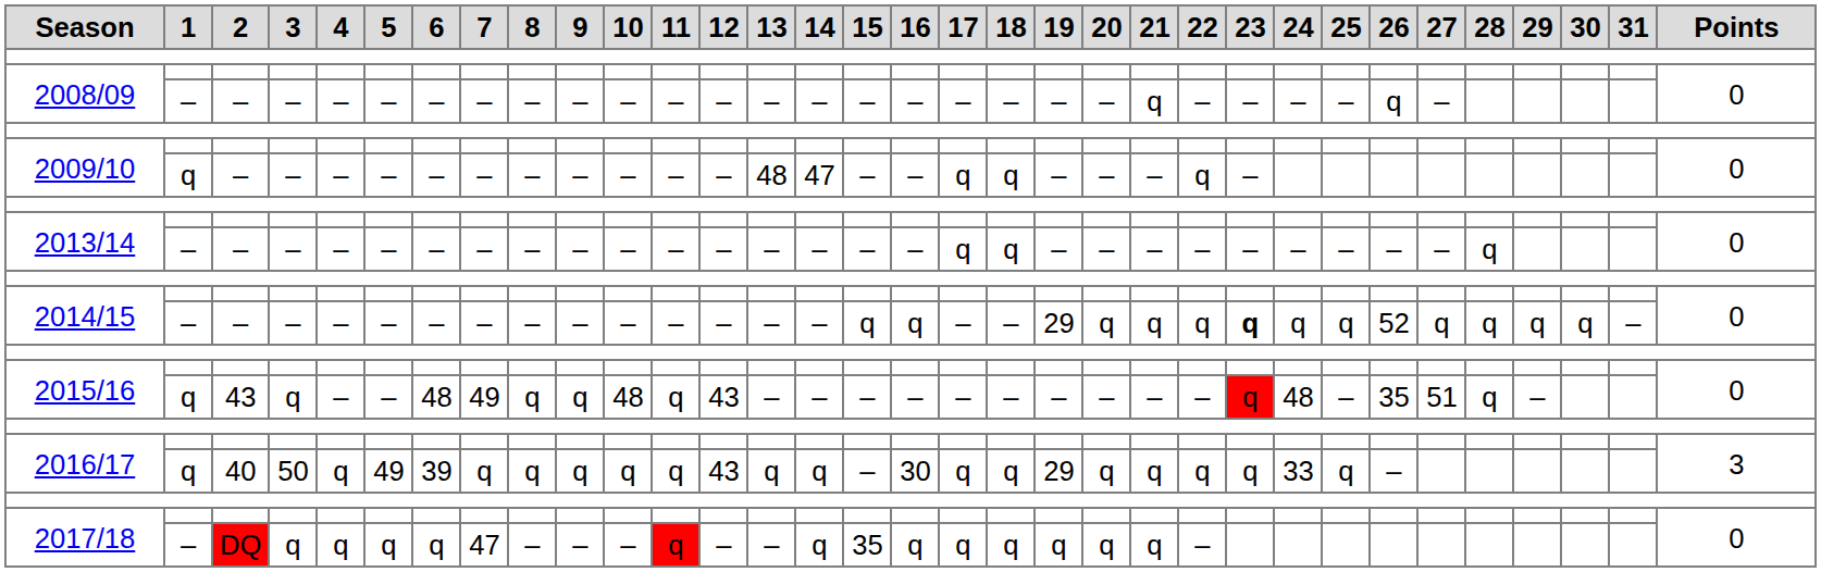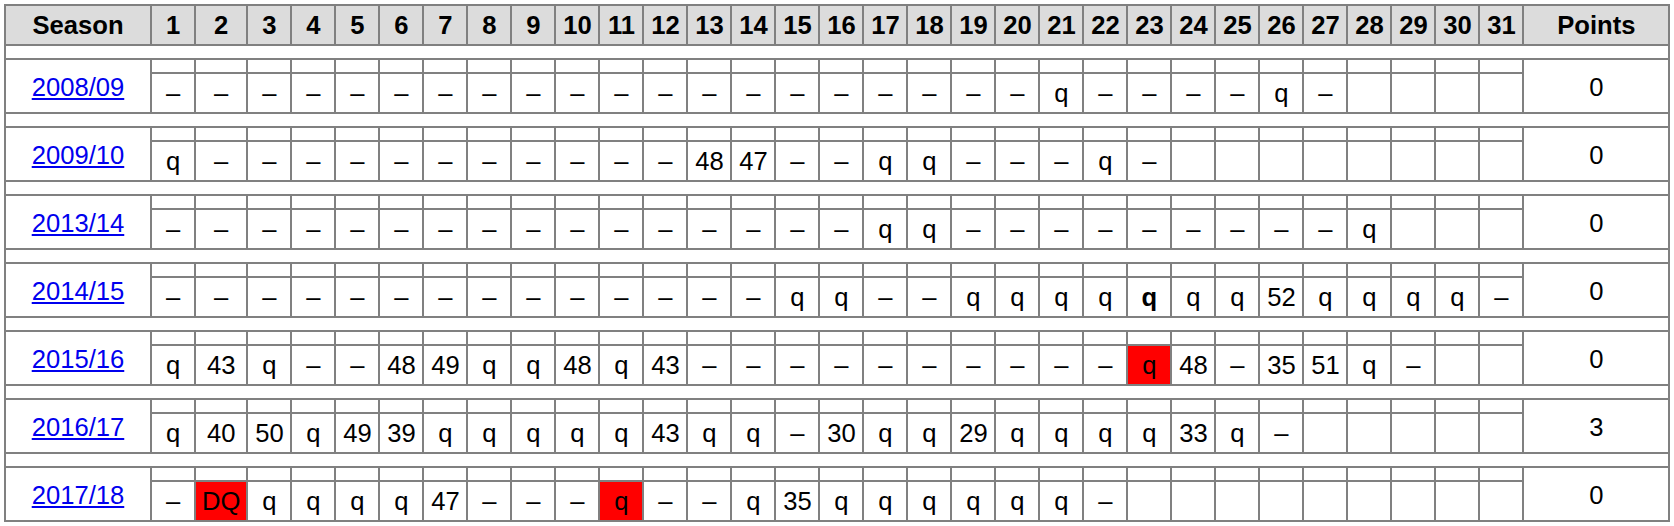2014/15 / – | 19: 29 -> q
